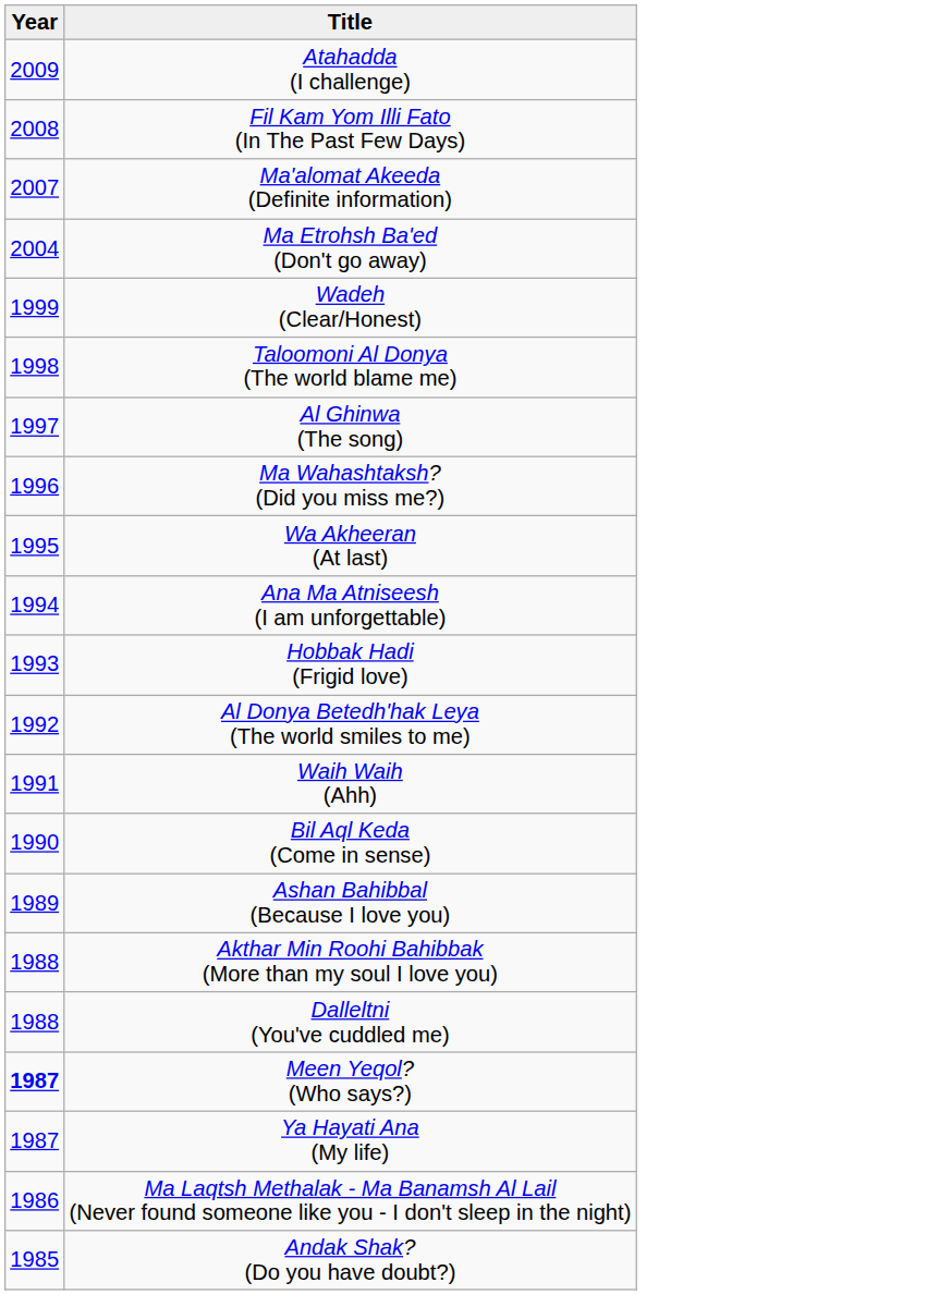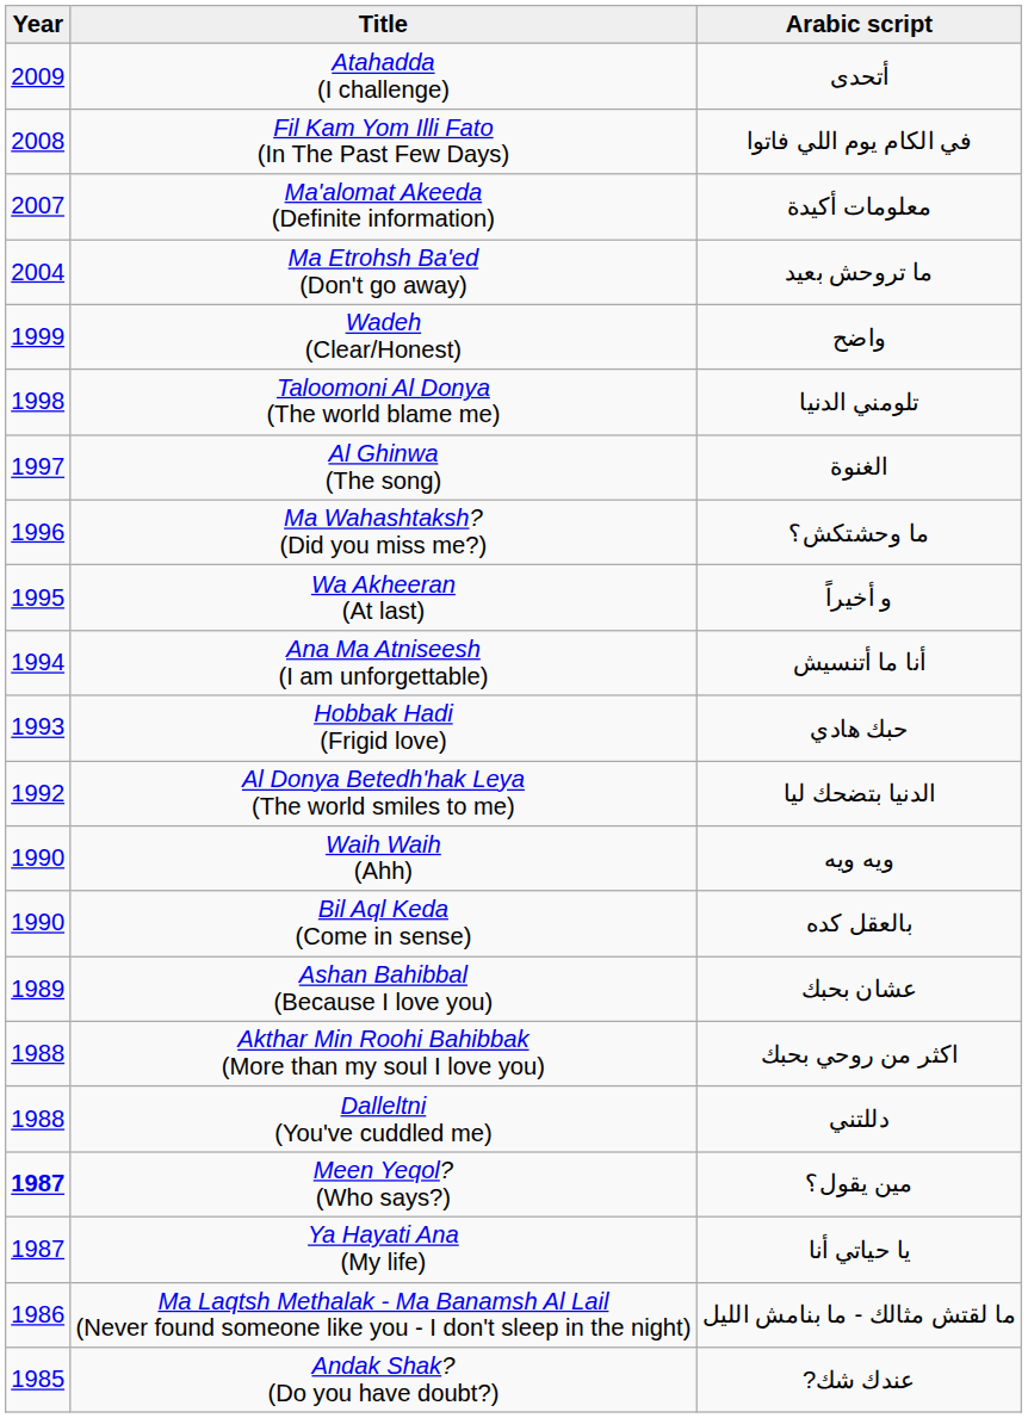+ column: Arabic script | أتحدى | في الكام يوم اللي فاتوا | معلومات أكيدة | ما تروحش بعيد | واضح | تلومني الدنيا | الغنوة | ما وحشتكش؟ | و أخيراً | أنا ما أتنسيش | حبك هادي | الدنيا بتضحك ليا | ويه ويه | بالعقل كده | عشان بحبك | اكثر من روحي بحبك | دللتني | مين يقول؟ | يا حياتي أنا | ما لقتش مثالك - ما بنامش الليل | ?عندك شك
Waih Waih (Ahh) | Year: 1991 -> 1990
